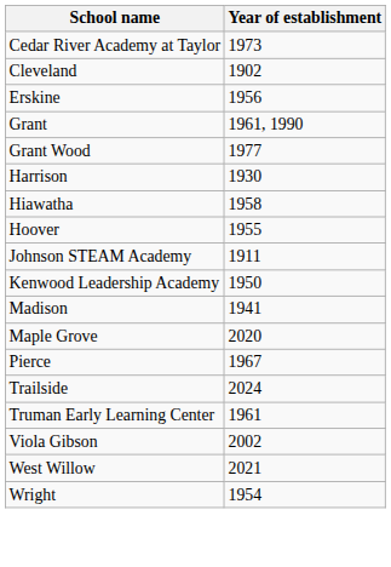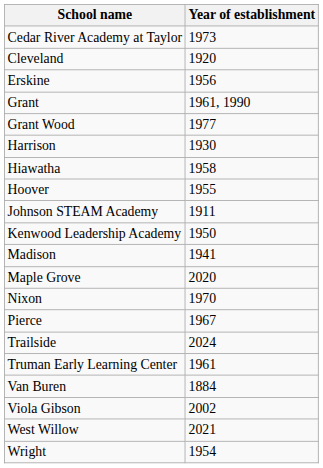Cleveland | Year of establishment: 1902 -> 1920
+ row: Nixon | 1970
+ row: Van Buren | 1884
